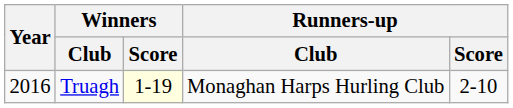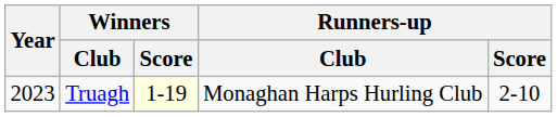Truagh | Year: 2016 -> 2023
